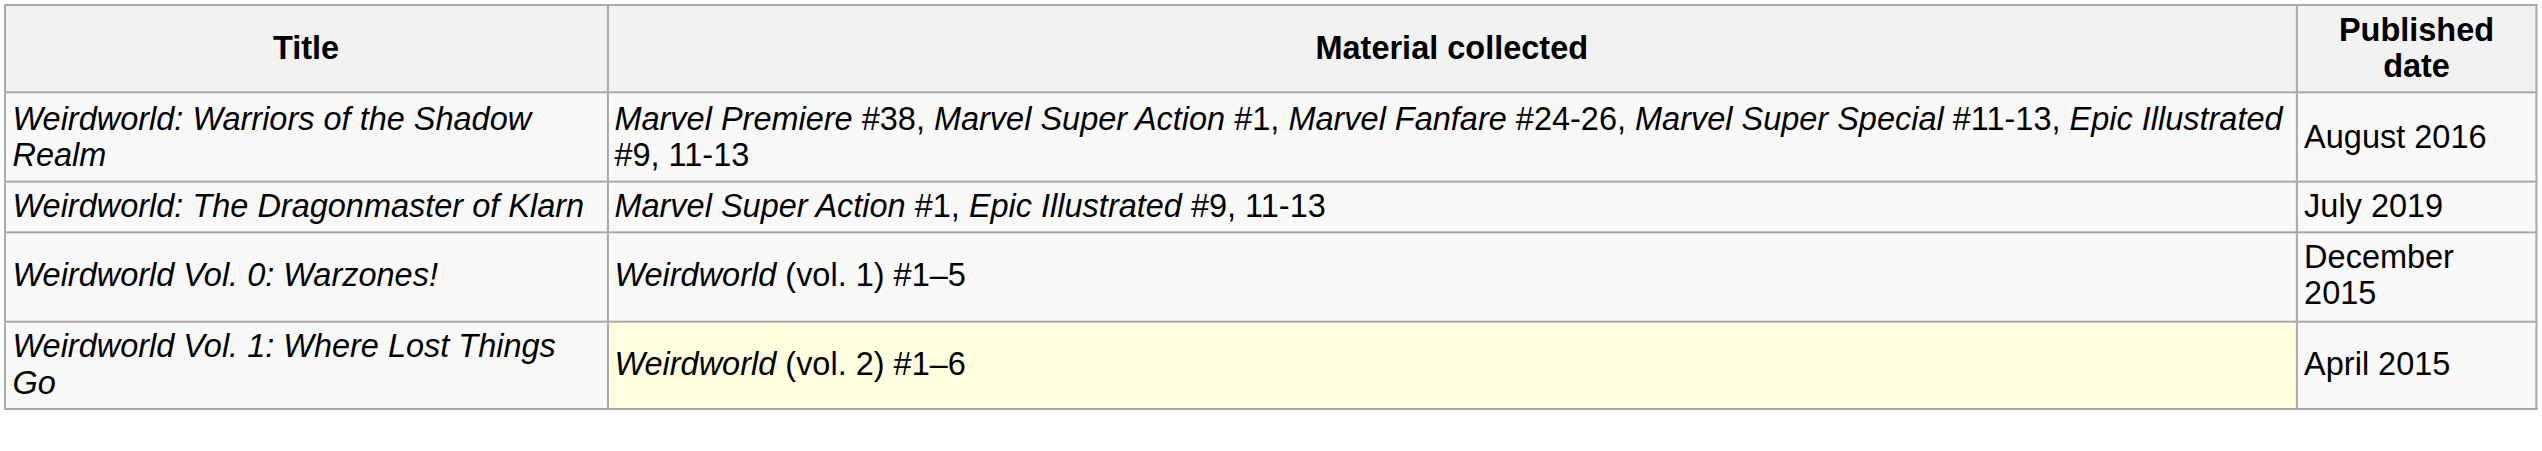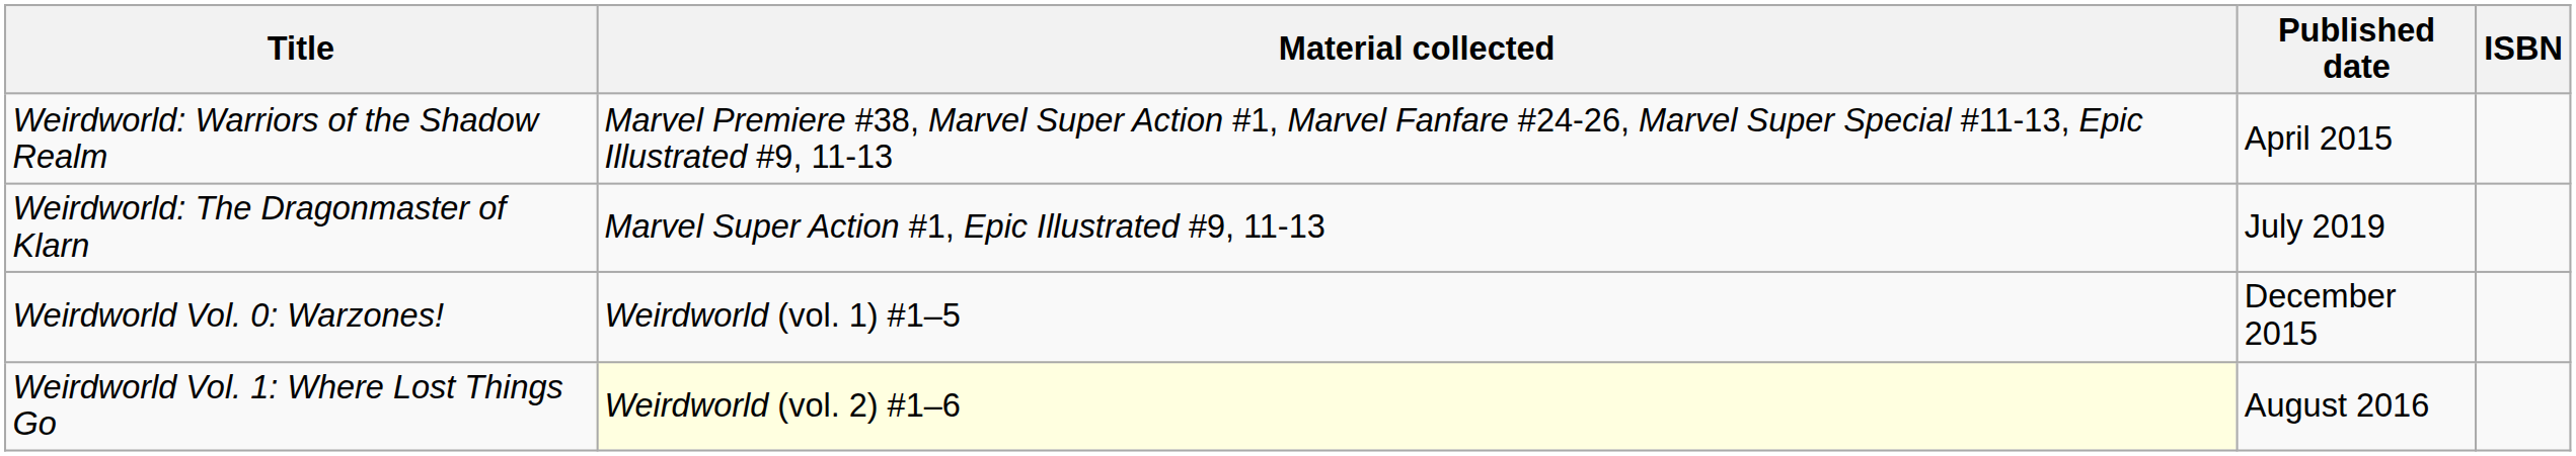+ column: ISBN
Weirdworld: Warriors of the Shadow Realm | Published date: August 2016 -> April 2015
Weirdworld Vol. 1: Where Lost Things Go | Published date: April 2015 -> August 2016
